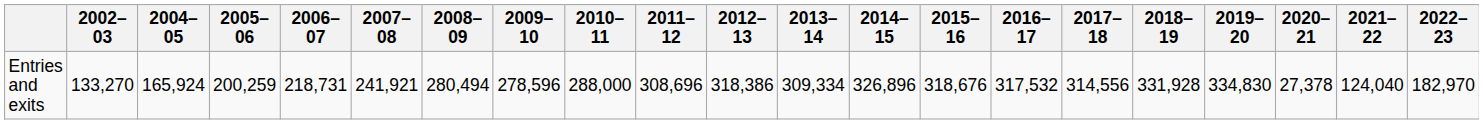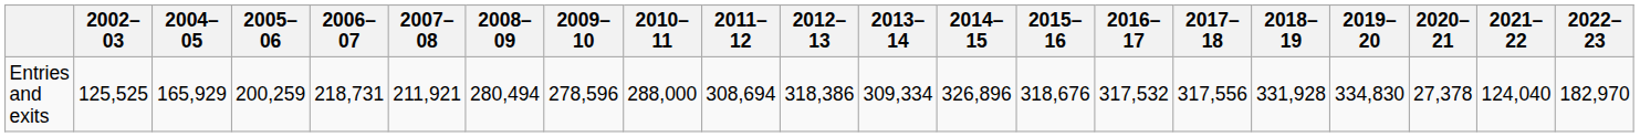Entries and exits | 2002–03: 133,270 -> 125,525
Entries and exits | 2004–05: 165,924 -> 165,929
Entries and exits | 2007–08: 241,921 -> 211,921
Entries and exits | 2011–12: 308,696 -> 308,694
Entries and exits | 2017–18: 314,556 -> 317,556
